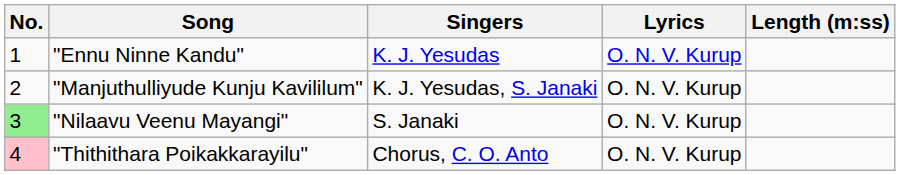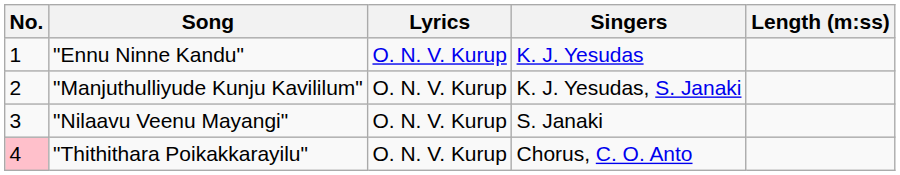columns swapped: Singers <-> Lyrics
"Nilaavu Veenu Mayangi" | No.: lightgreen background -> no background
